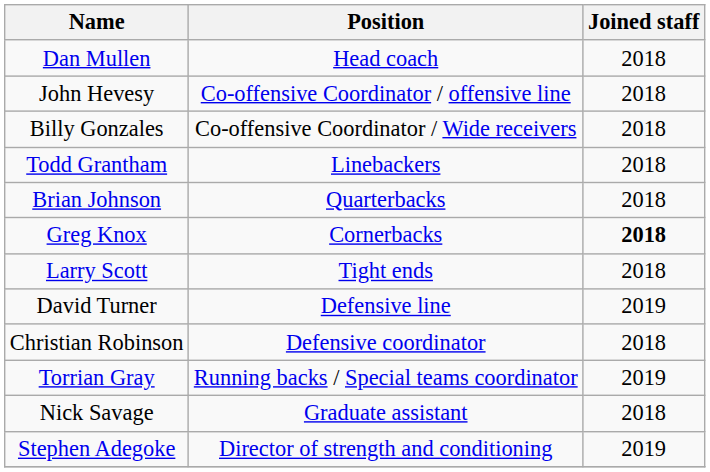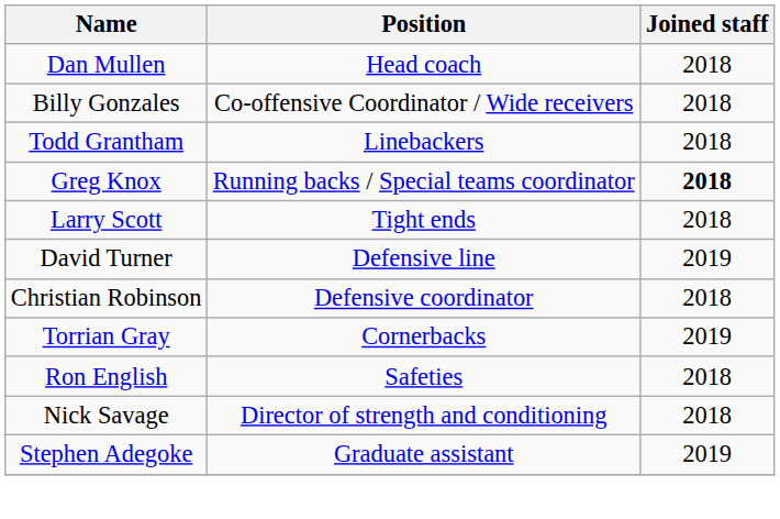- row: John Hevesy | Co-offensive Coordinator / offensive line | 2018
- row: Brian Johnson | Quarterbacks | 2018
Greg Knox | Position: Cornerbacks -> Running backs / Special teams coordinator
Torrian Gray | Position: Running backs / Special teams coordinator -> Cornerbacks
+ row: Ron English | Safeties | 2018
Nick Savage | Position: Graduate assistant -> Director of strength and conditioning
Stephen Adegoke | Position: Director of strength and conditioning -> Graduate assistant
